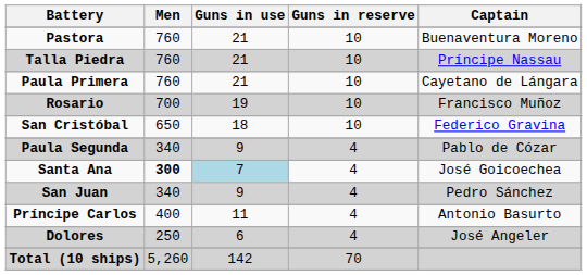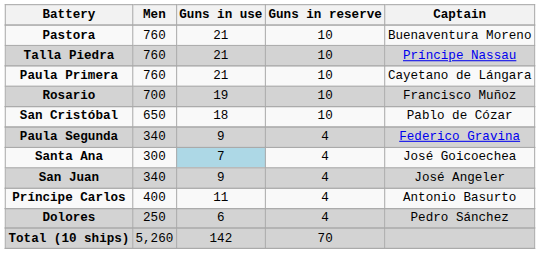San Cristóbal | Captain: Federico Gravina -> Pablo de Cózar
Paula Segunda | Captain: Pablo de Cózar -> Federico Gravina
Santa Ana | Men: bold -> normal
San Juan | Captain: Pedro Sánchez -> José Angeler
Dolores | Captain: José Angeler -> Pedro Sánchez
